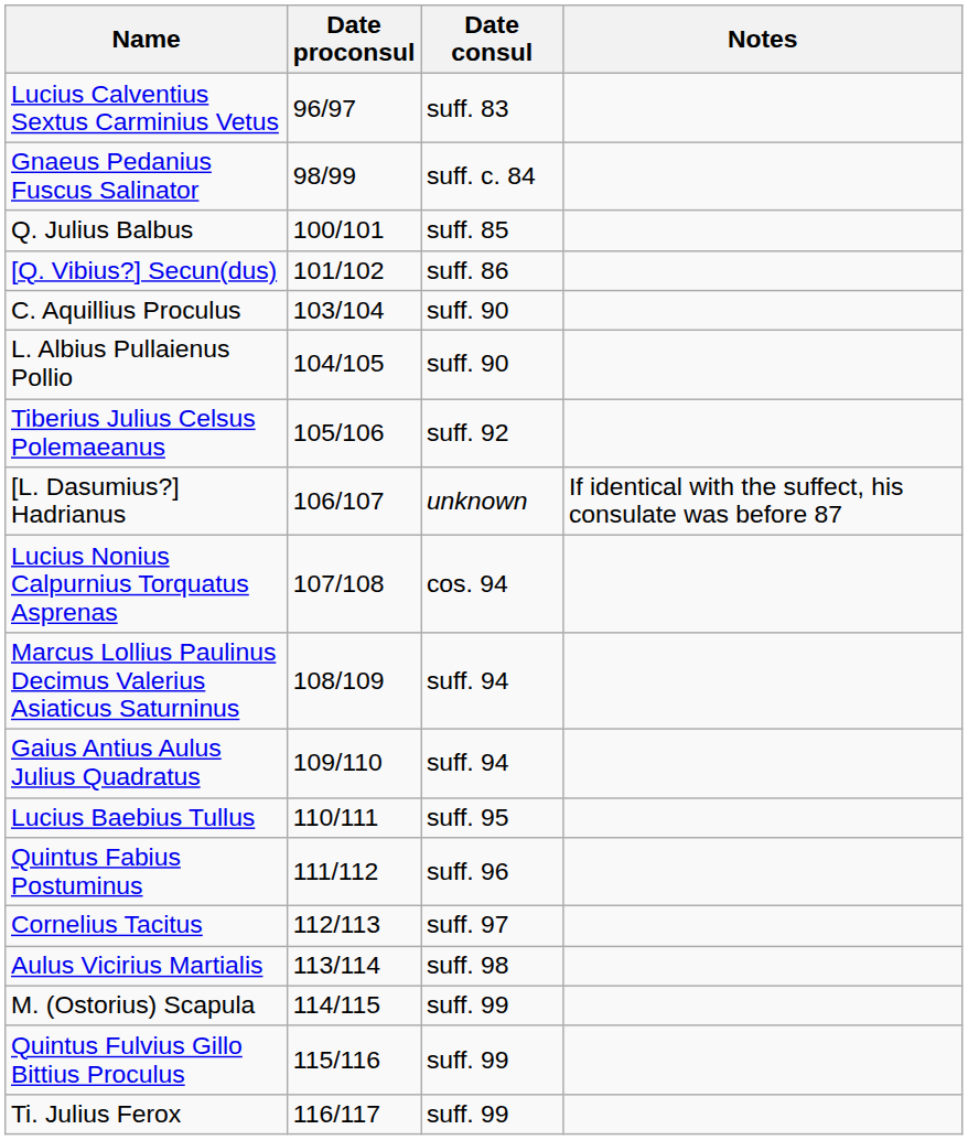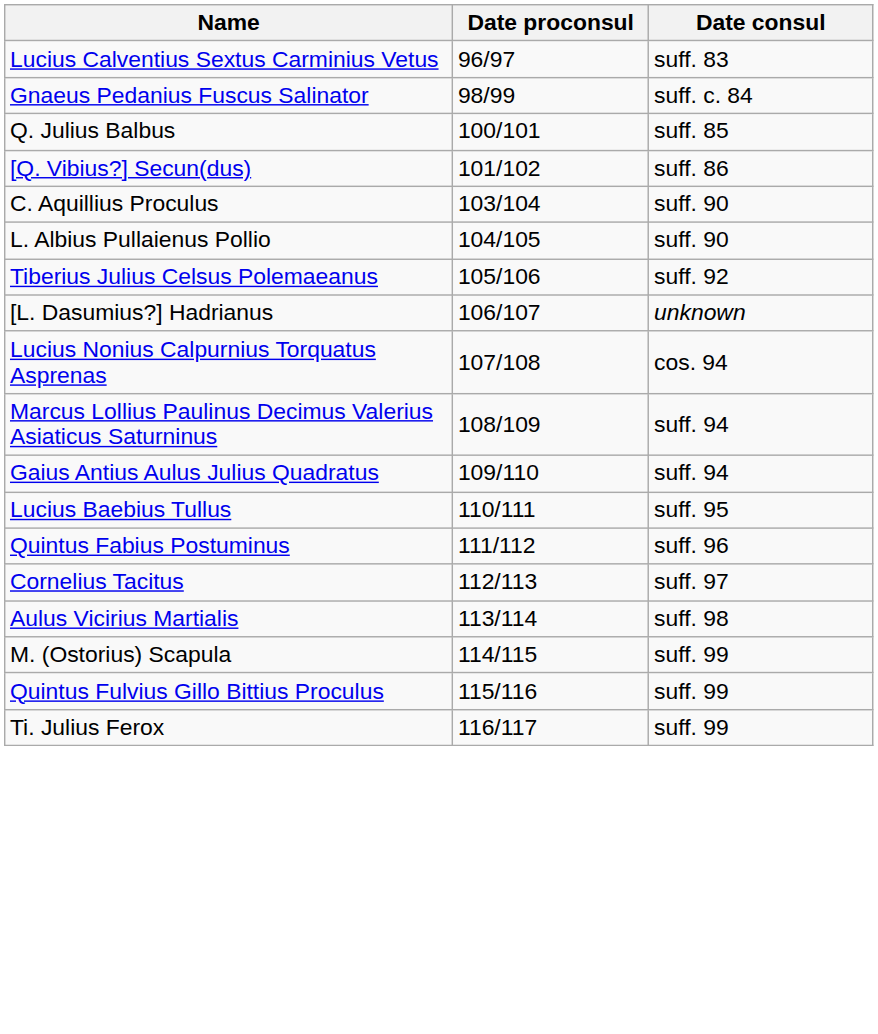- column: Notes | If identical with the suffect, his consulate was before 87
